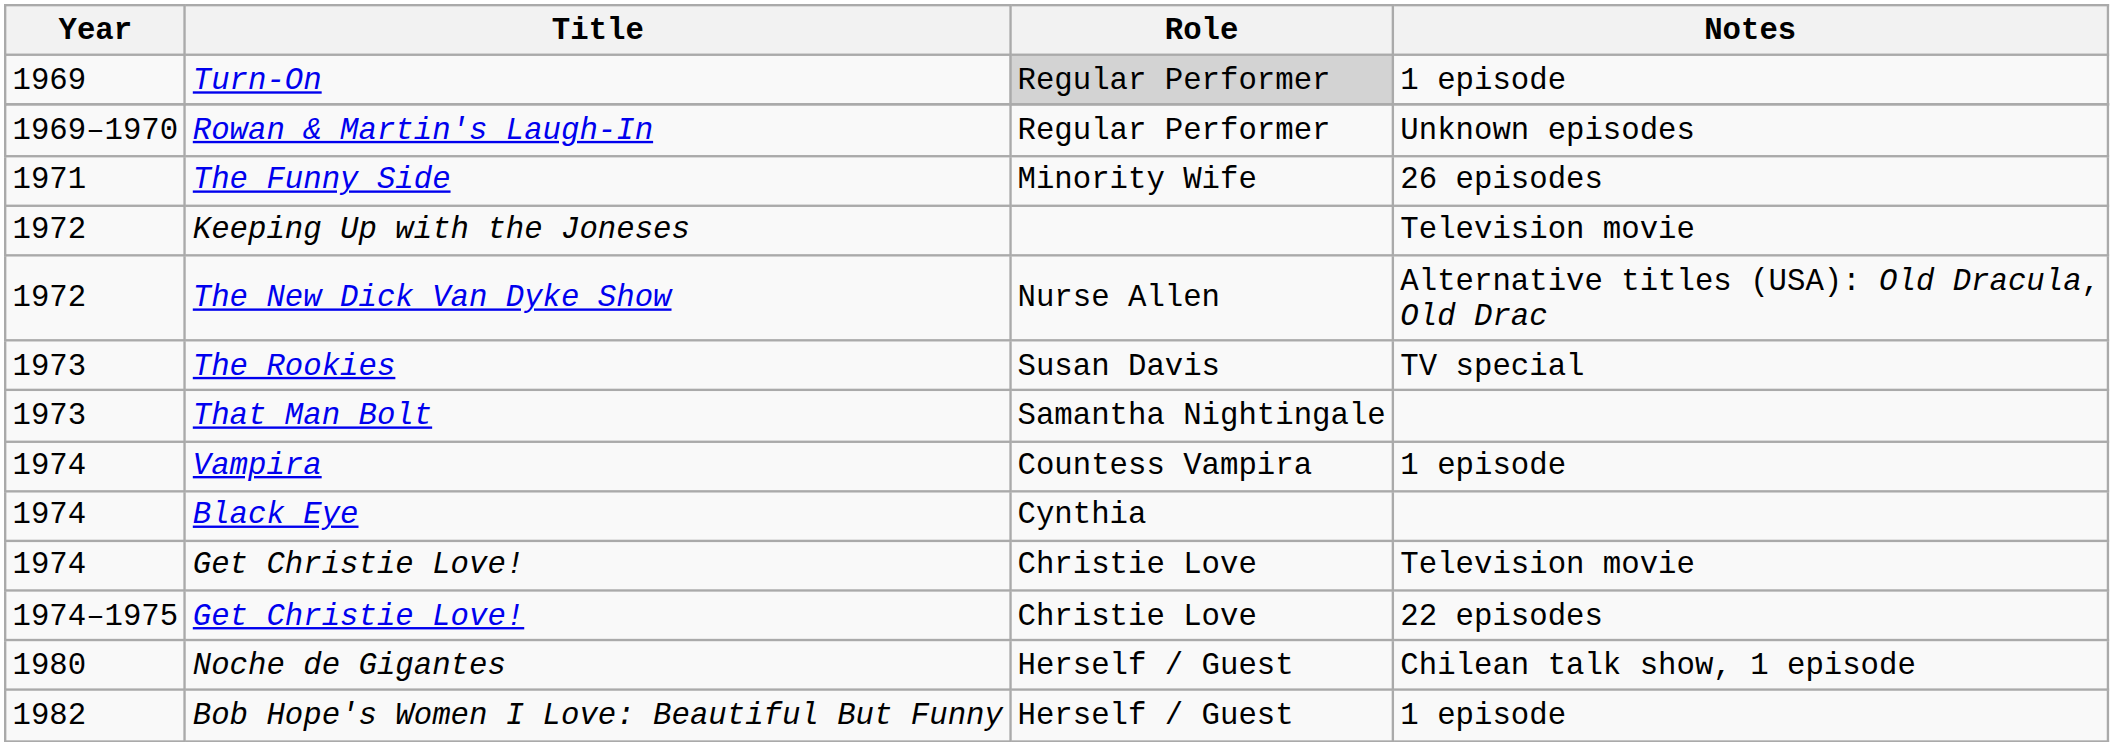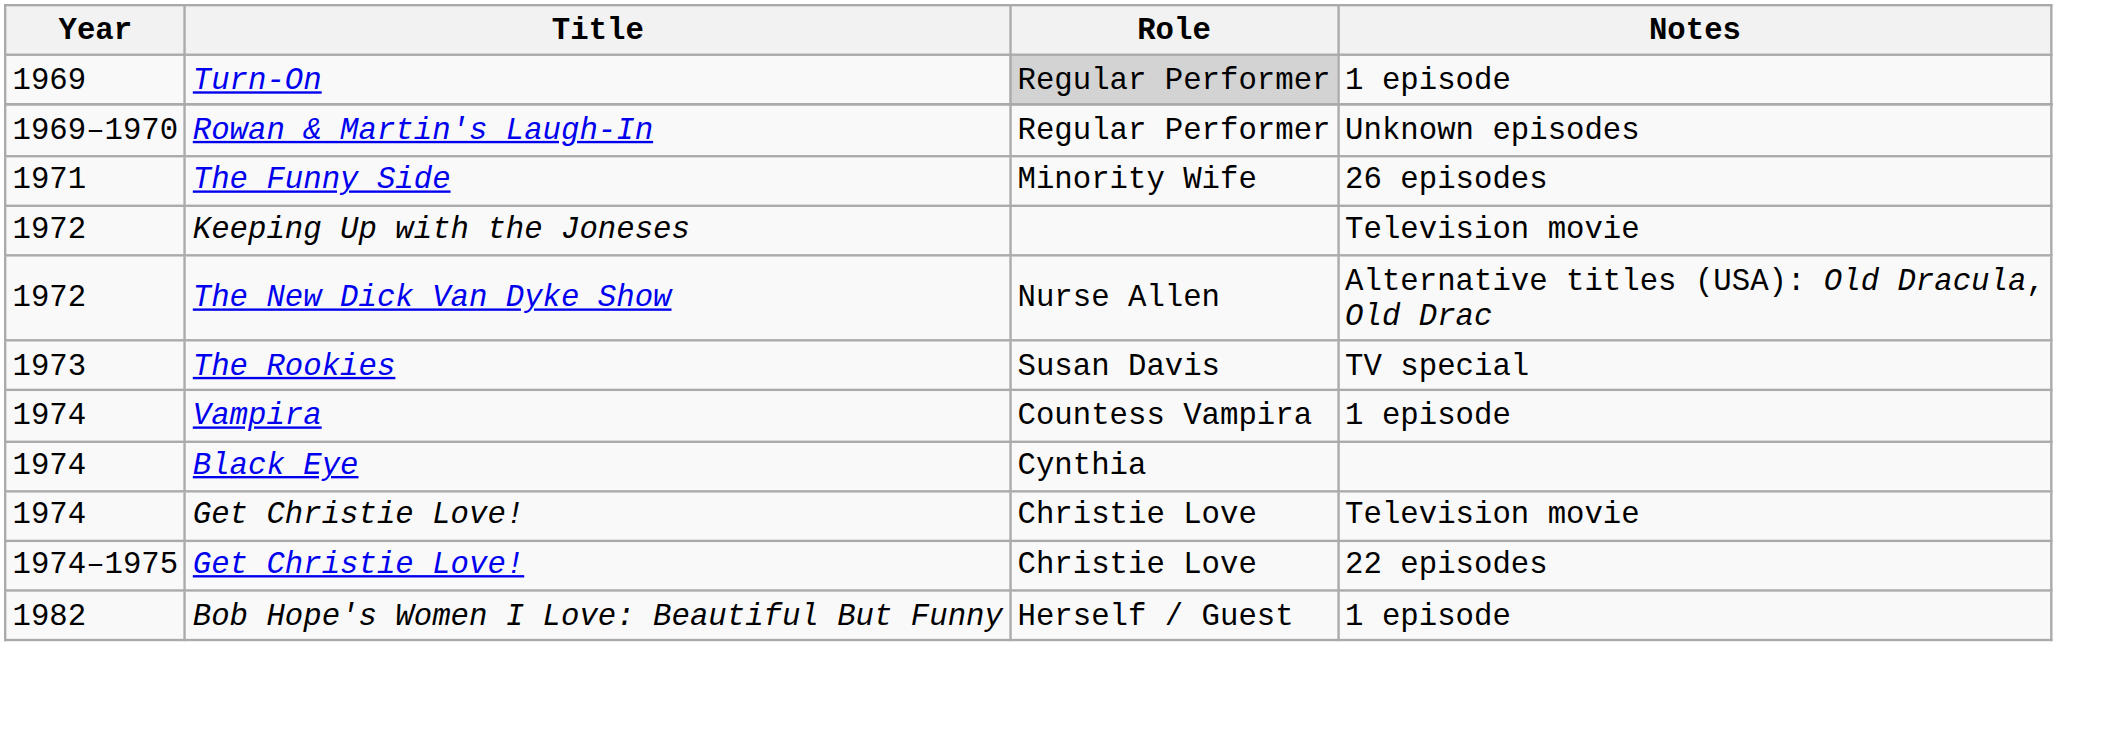- row: 1973 | That Man Bolt | Samantha Nightingale
- row: 1980 | Noche de Gigantes | Herself / Guest | Chilean talk show, 1 episode
